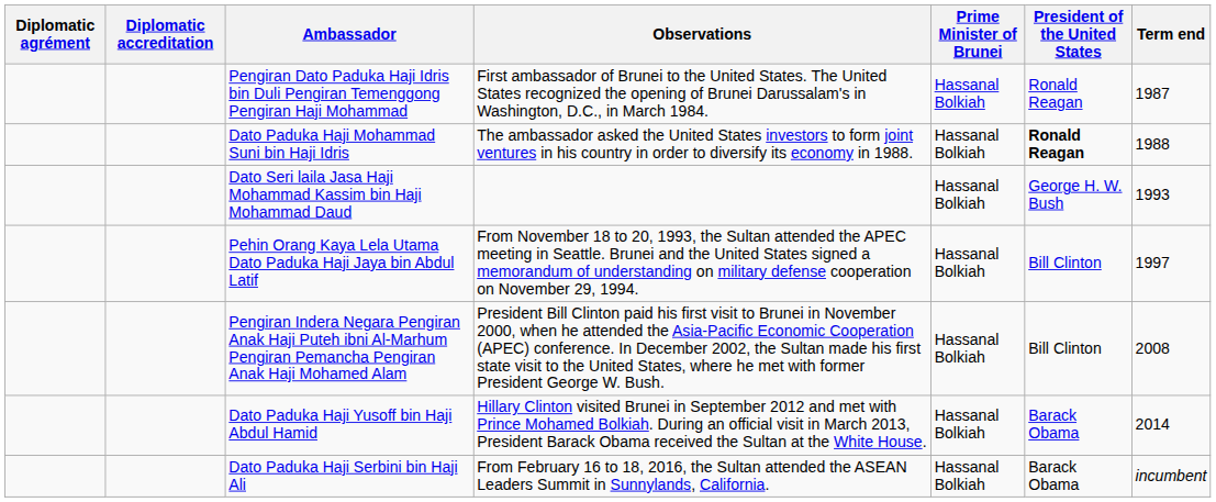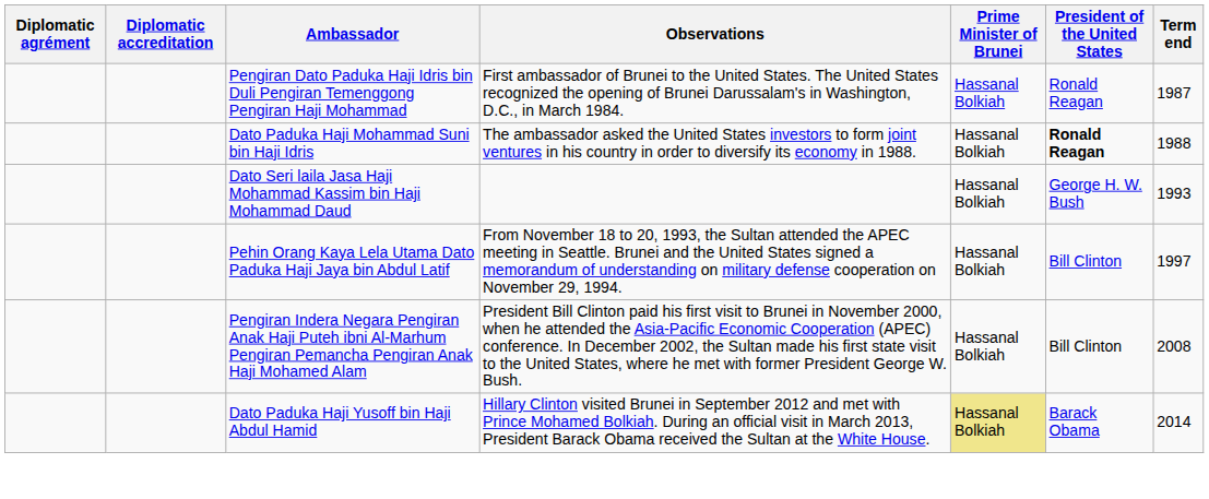Dato Paduka Haji Yusoff bin Haji Abdul Hamid | Prime Minister of Brunei: no background -> khaki background
- row: Dato Paduka Haji Serbini bin Haji Ali | From February 16 to 18, 2016, the Sultan attended the ASEAN Leaders Summit in Sunnylands, California. | Hassanal Bolkiah | Barack Obama | incumbent
